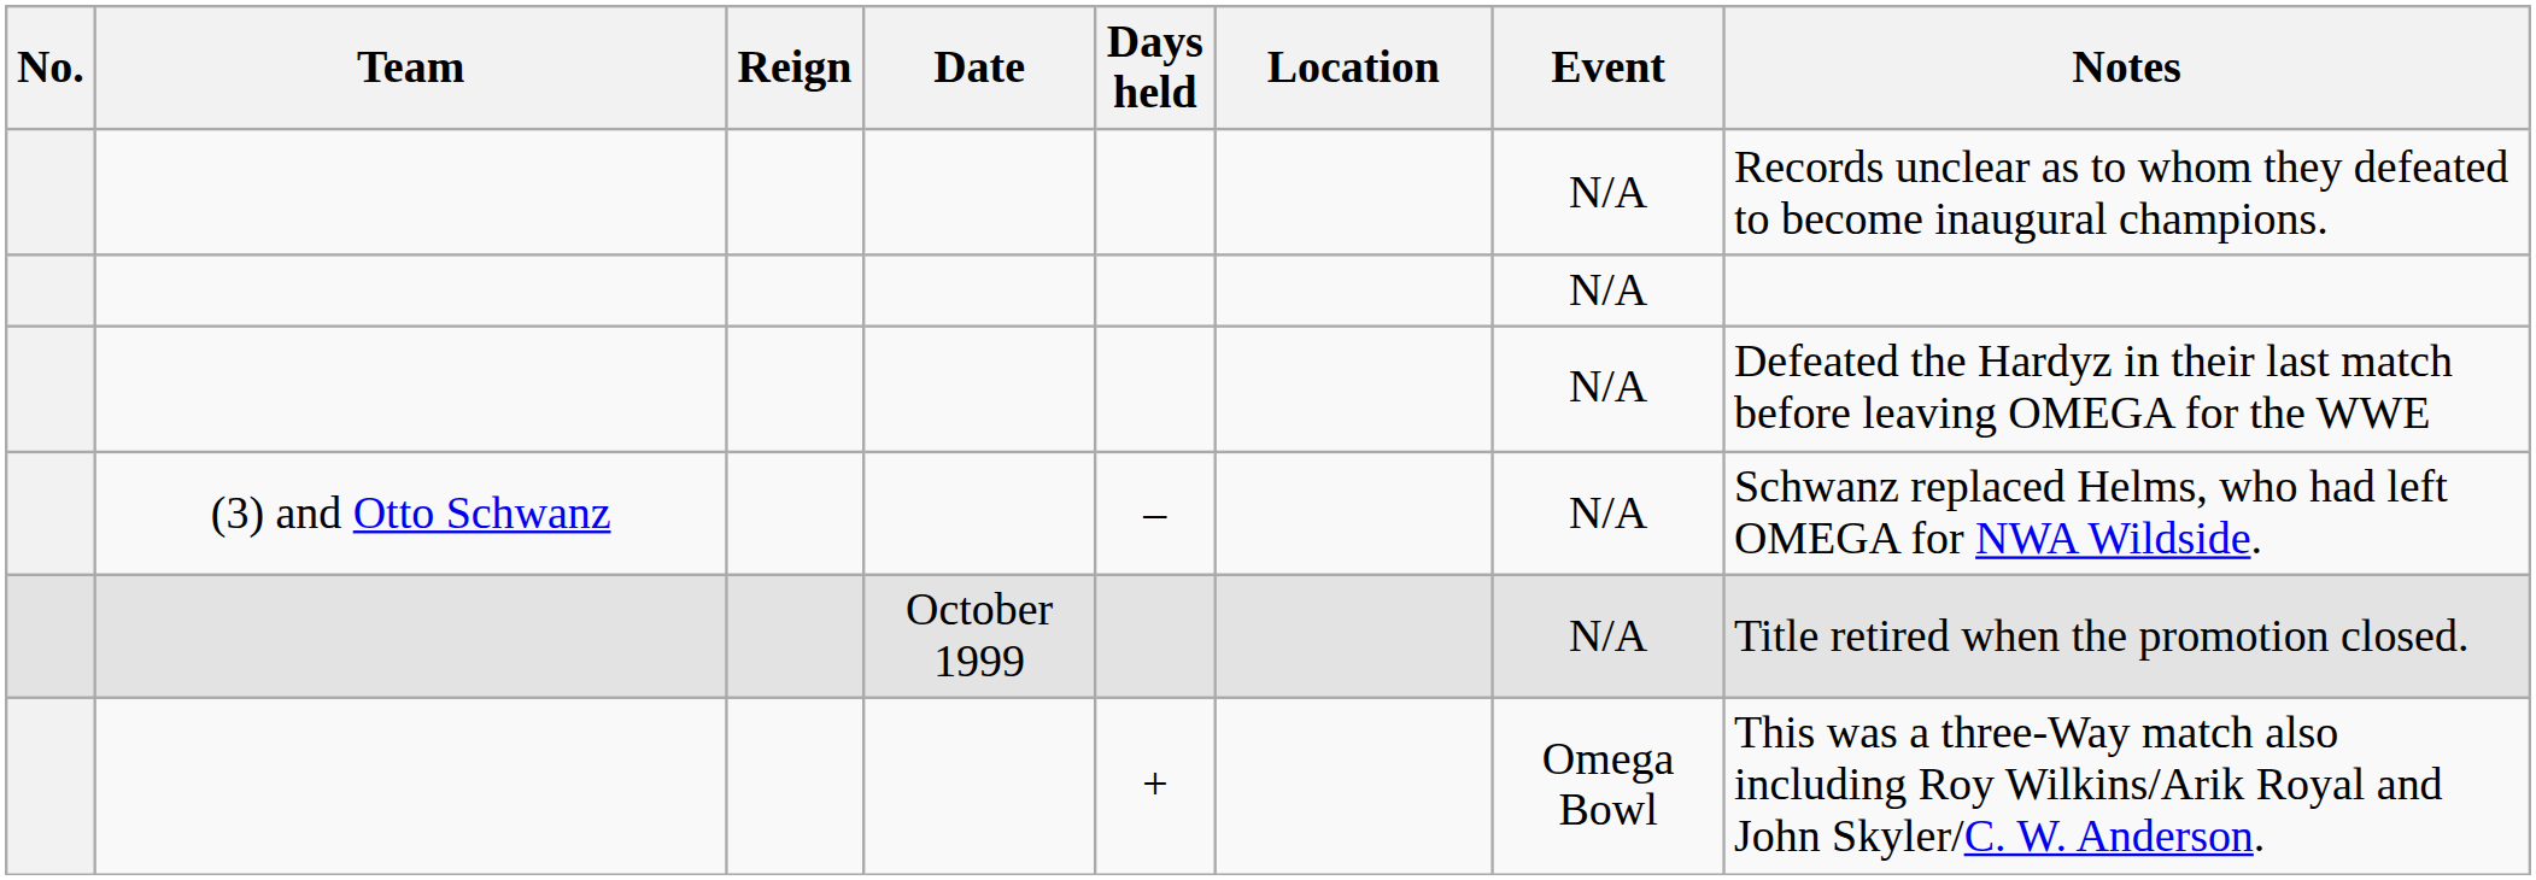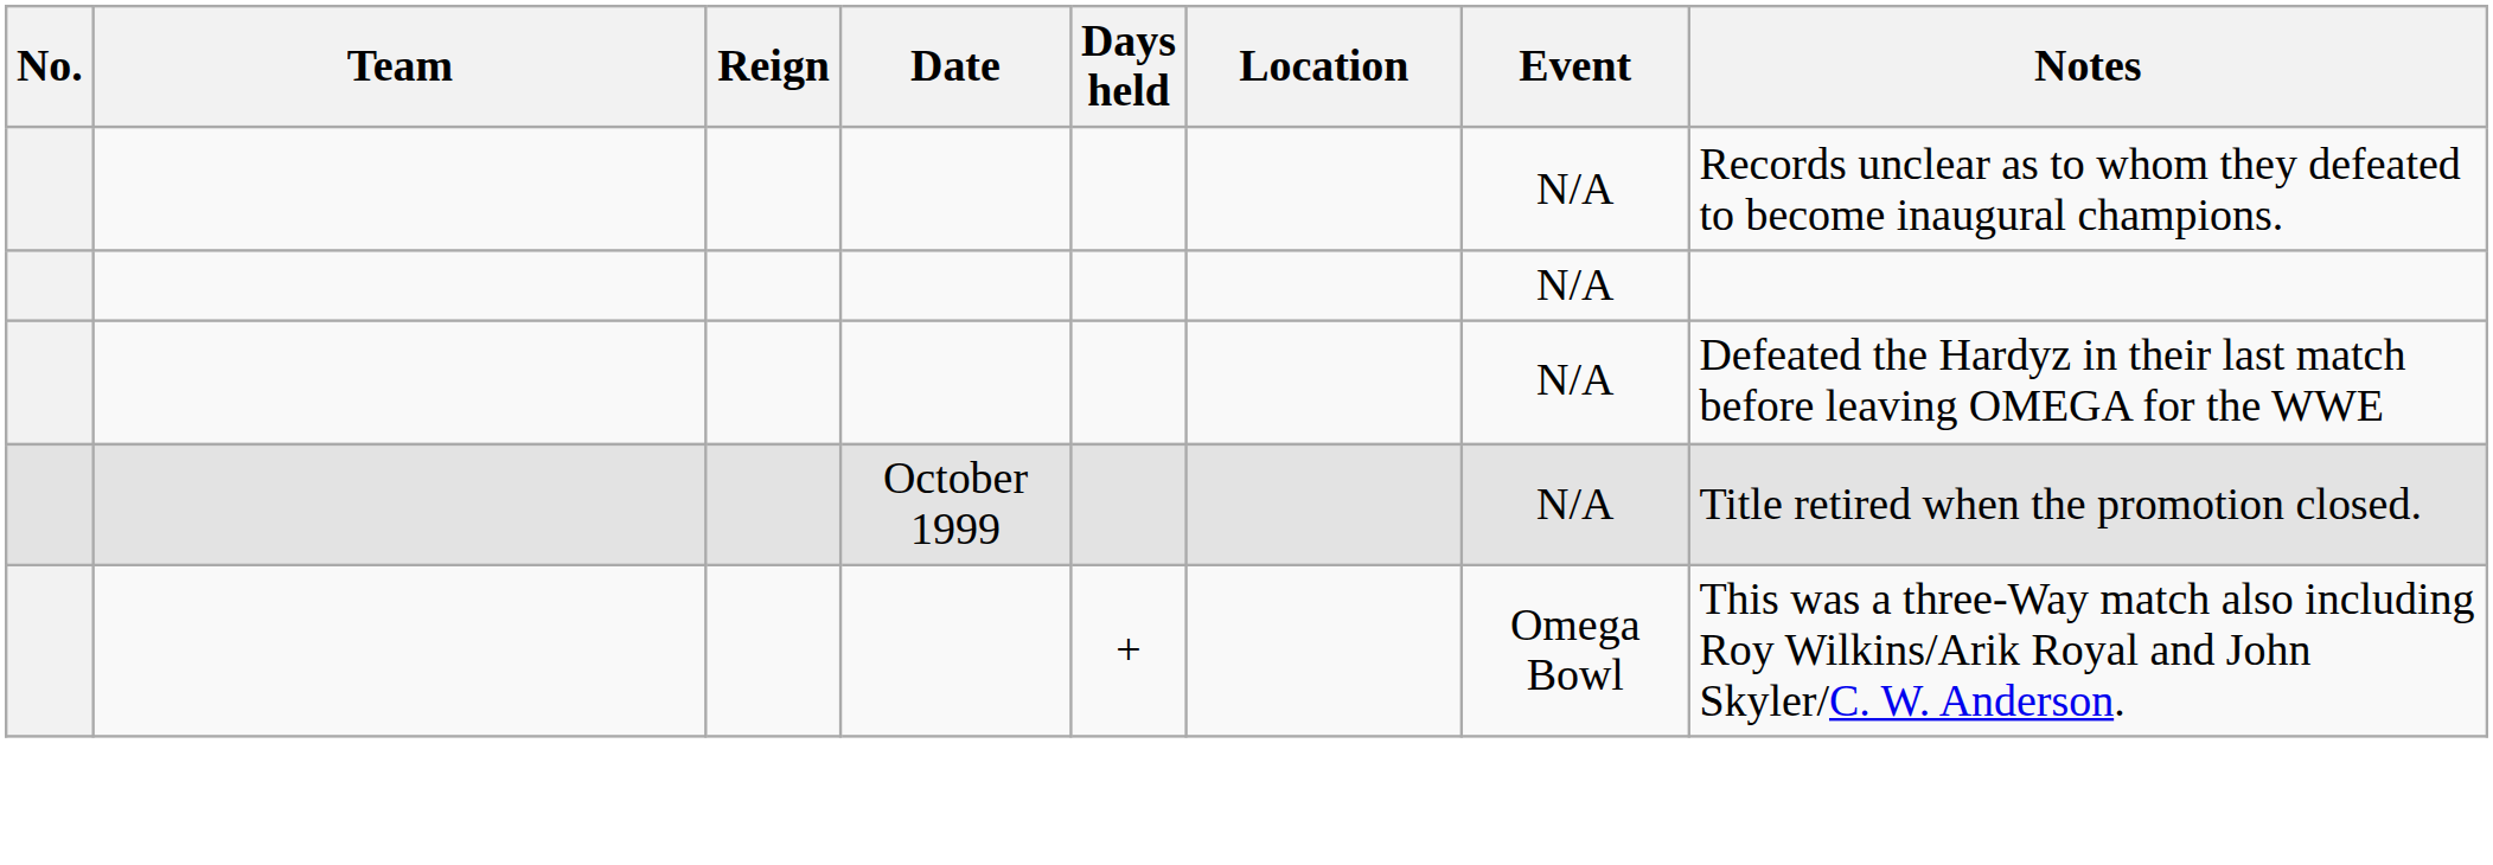- row: (3) and Otto Schwanz | – | N/A | Schwanz replaced Helms, who had left OMEGA for NWA Wildside.
